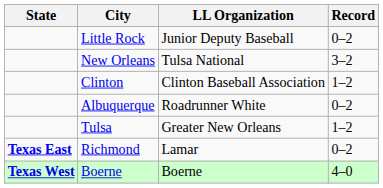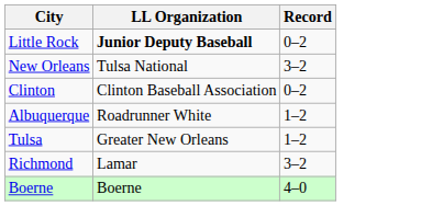- column: State | Texas East | Texas West
Little Rock | LL Organization: normal -> bold
Clinton | Record: 1–2 -> 0–2
Albuquerque | Record: 0–2 -> 1–2
Richmond | Record: 0–2 -> 3–2
